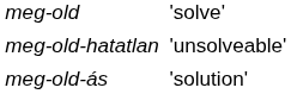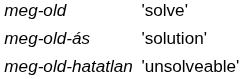rows swapped: meg-old-ás <-> meg-old-hatatlan
